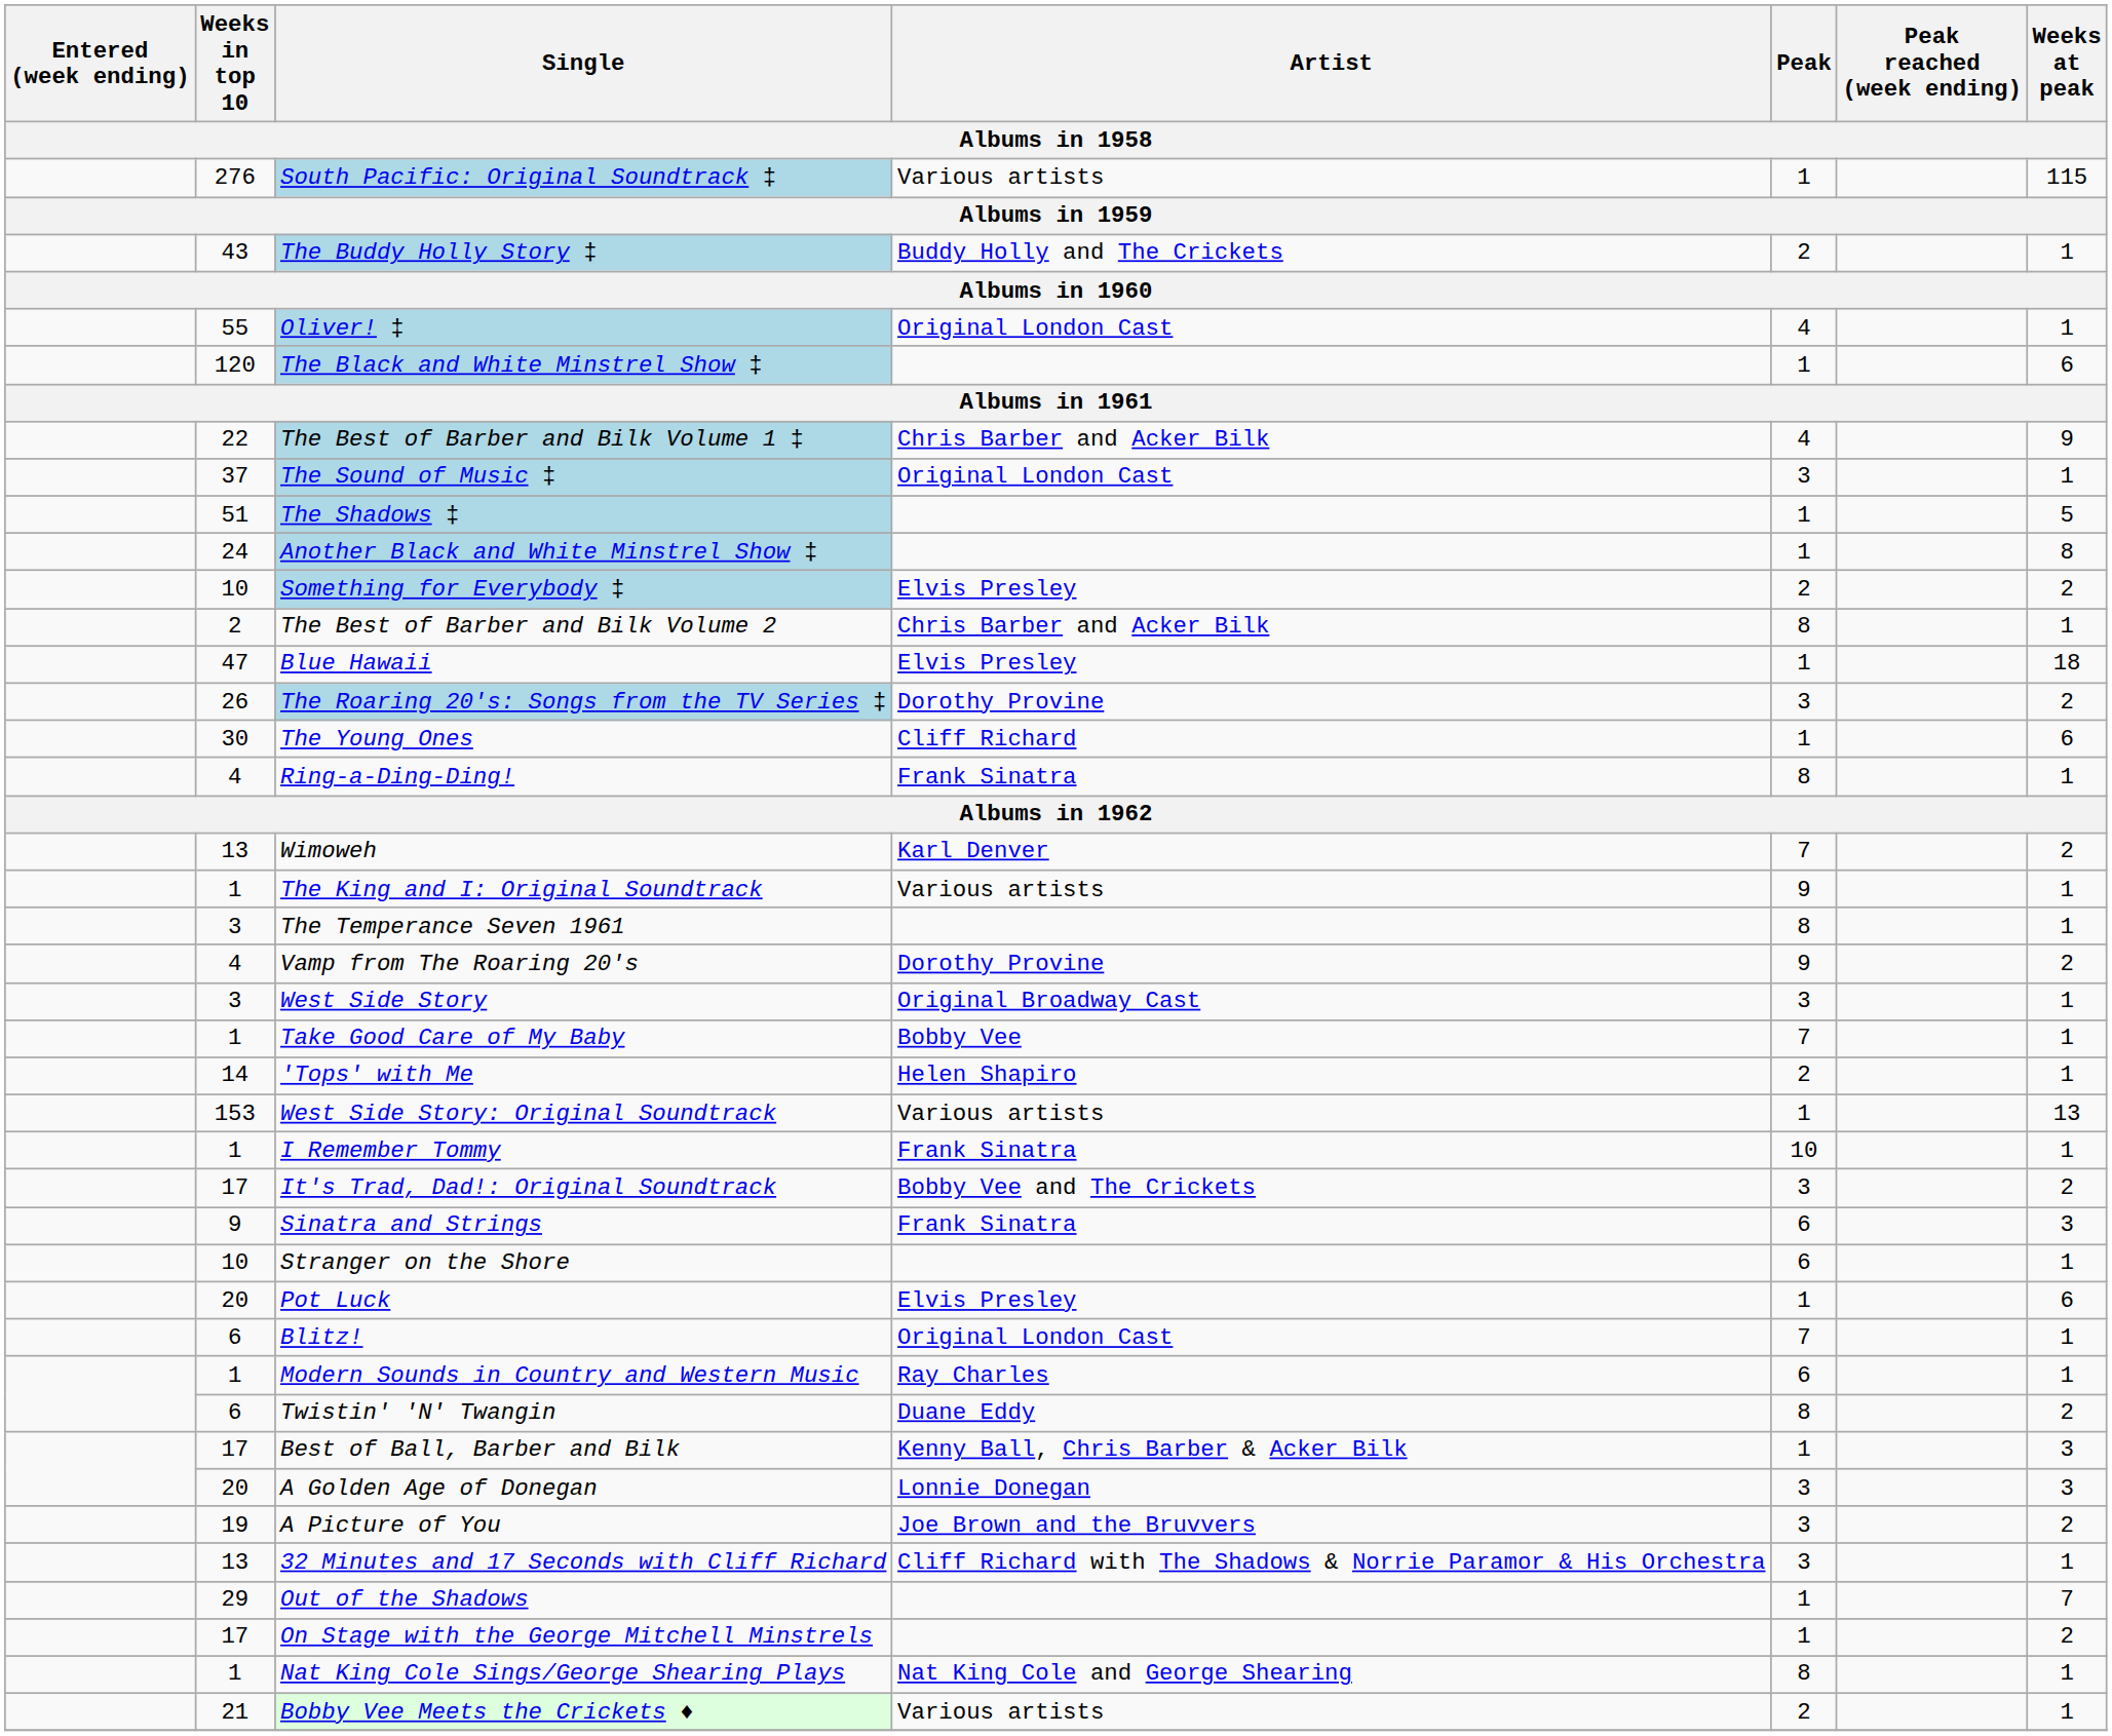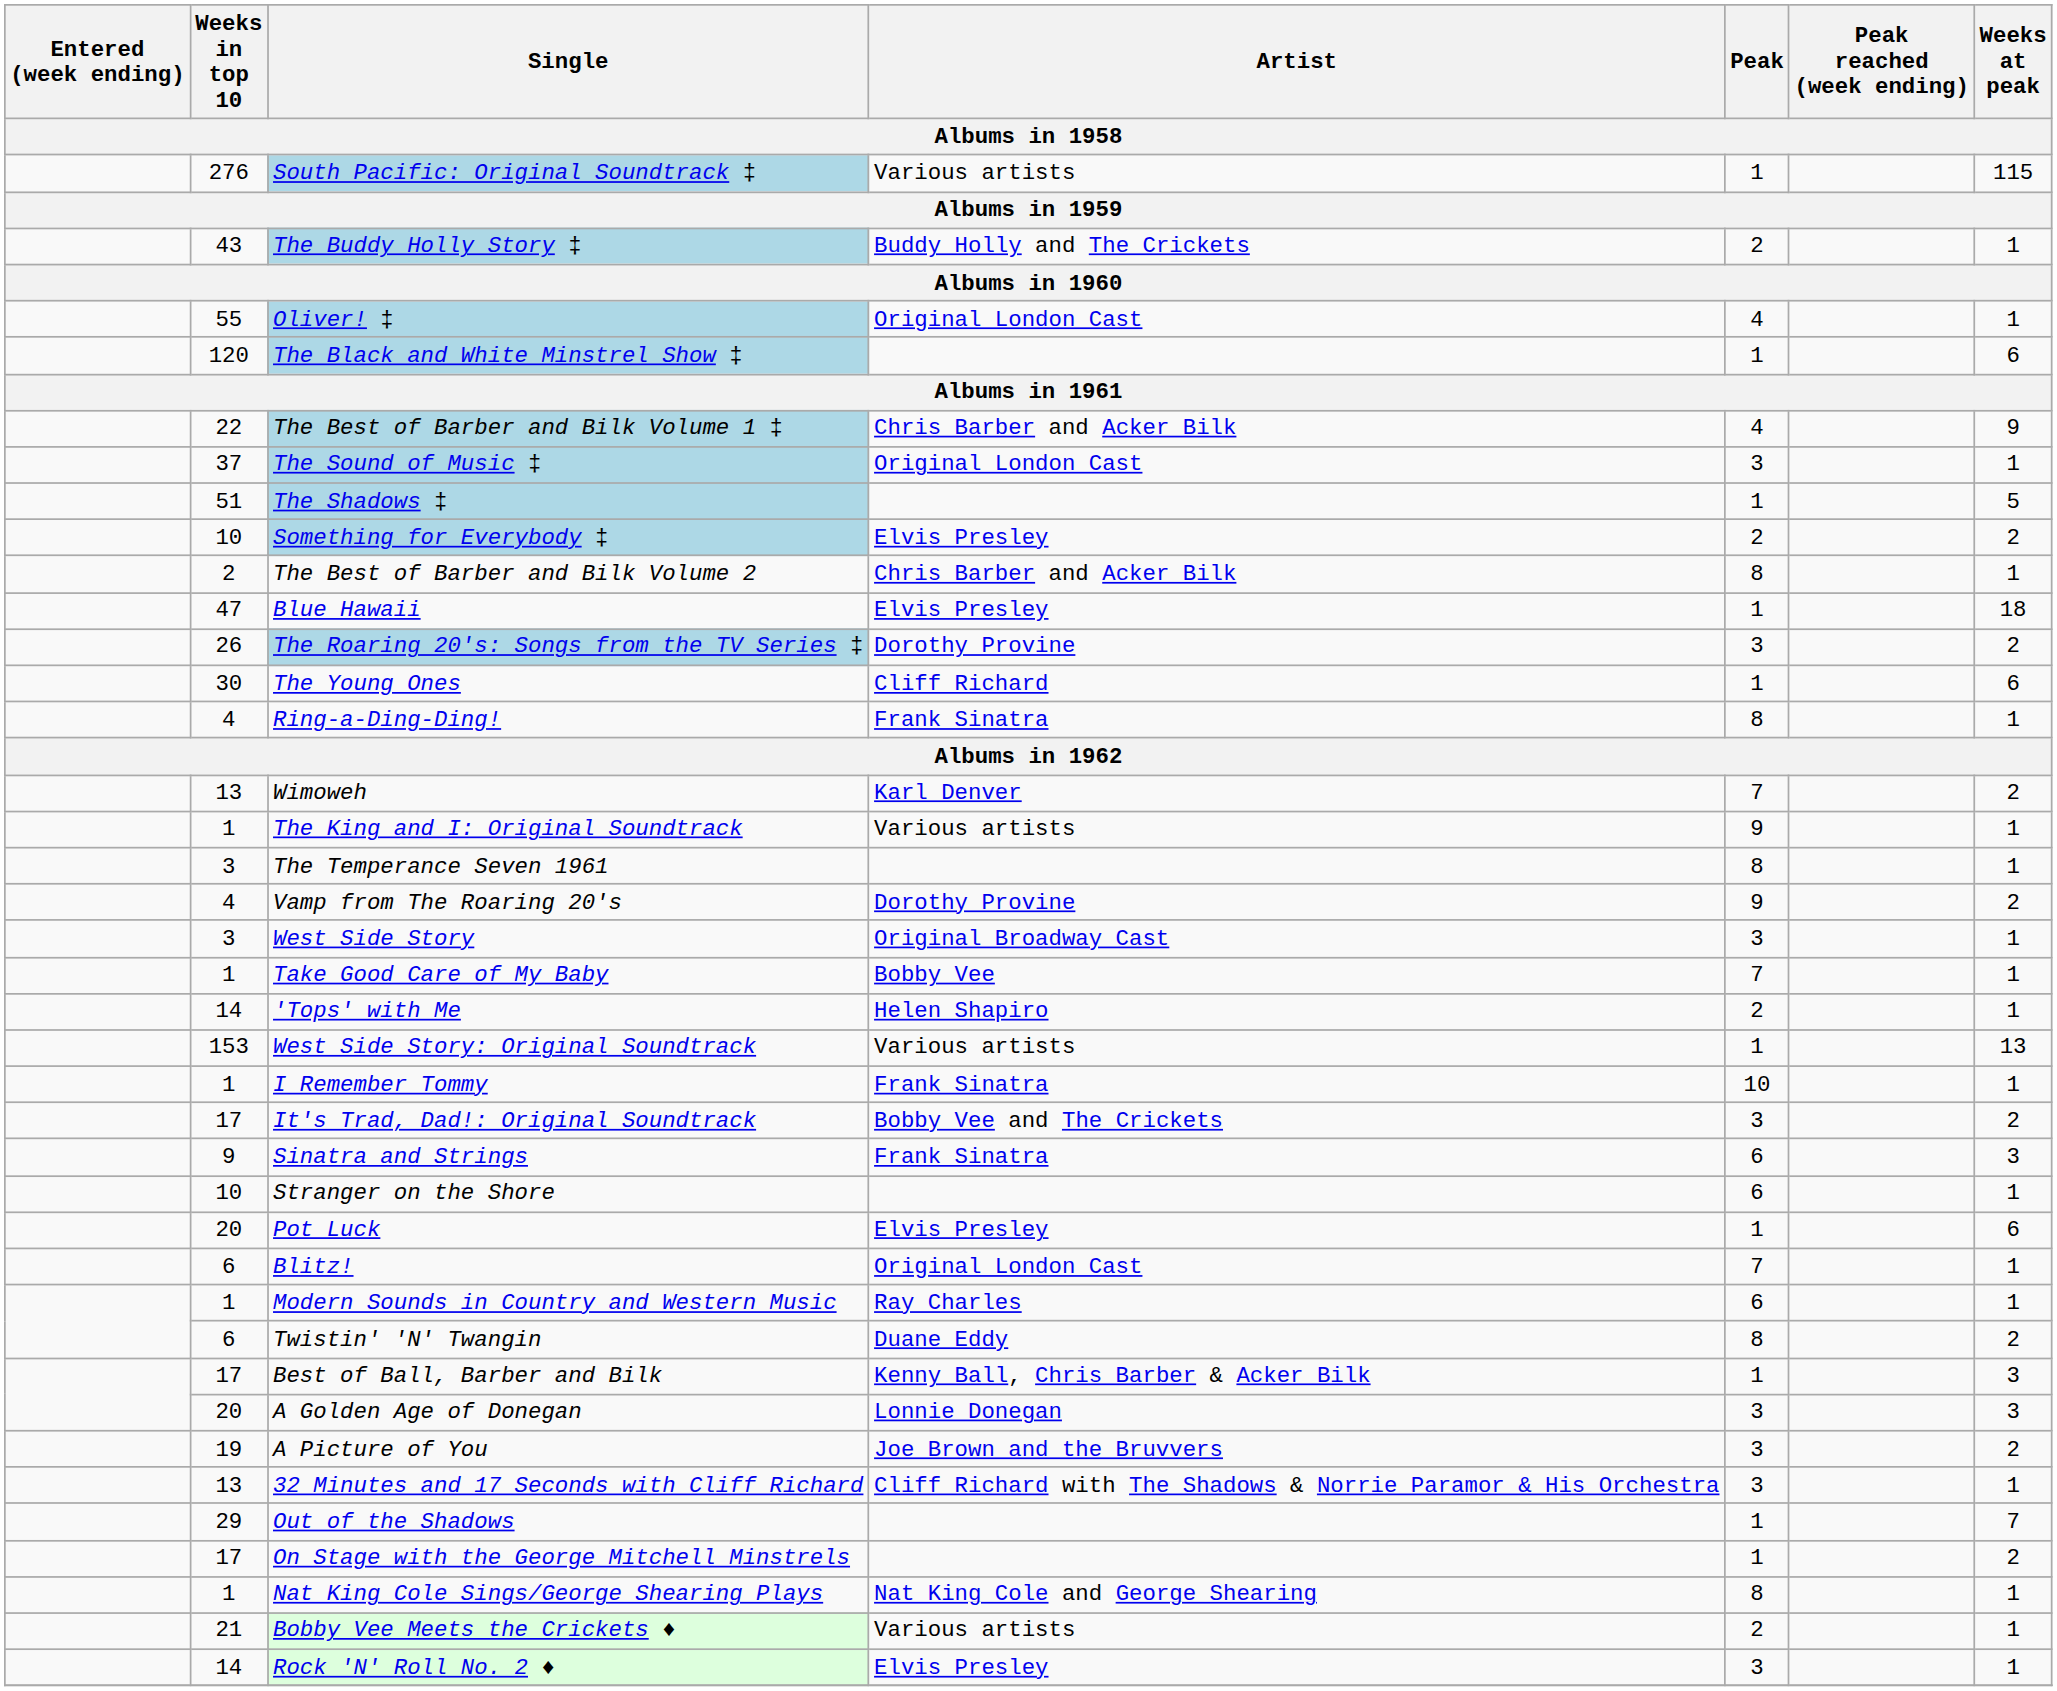- row: 24 | Another Black and White Minstrel Show ‡ | 1 | 8
+ row: 14 | Rock 'N' Roll No. 2 ♦ | Elvis Presley | 3 | 1
